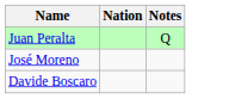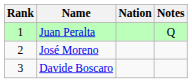+ column: Rank | 1 | 2 | 3
